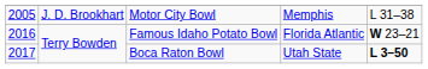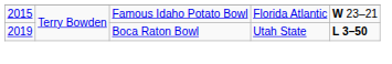- row: 2005 | J. D. Brookhart | Motor City Bowl | Memphis | L 31–38
Famous Idaho Potato Bowl | column 1: 2016 -> 2015
Boca Raton Bowl | column 1: 2017 -> 2019
